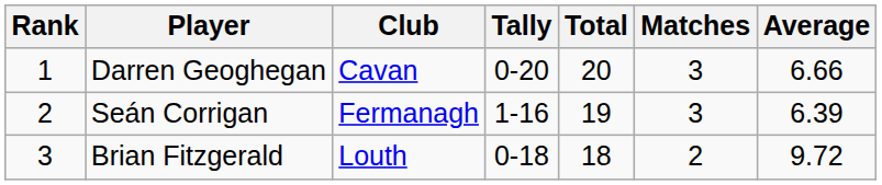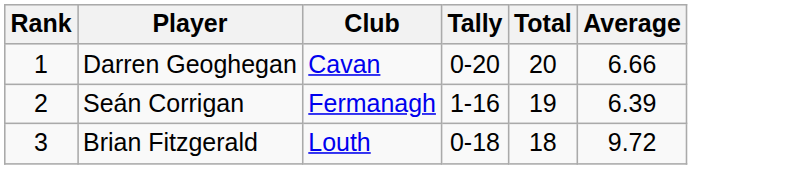- column: Matches | 3 | 3 | 2
